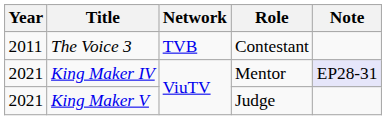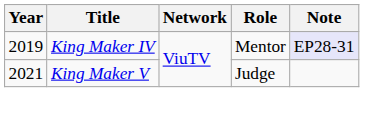- row: 2011 | The Voice 3 | TVB | Contestant
King Maker IV | Year: 2021 -> 2019
